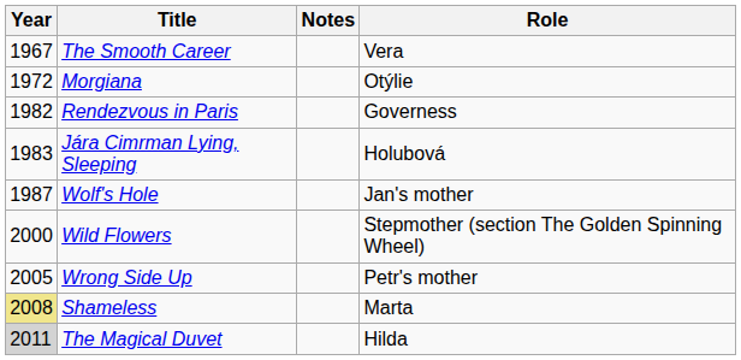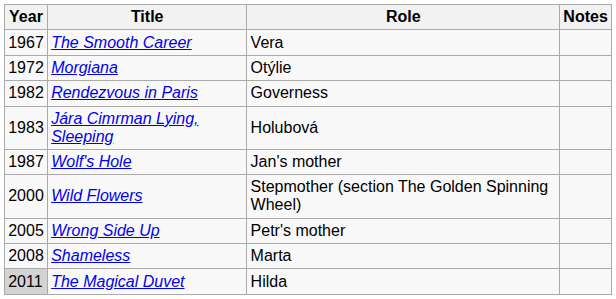columns swapped: Role <-> Notes
Shameless | Year: khaki background -> no background
